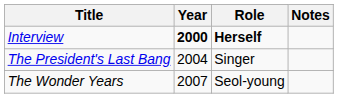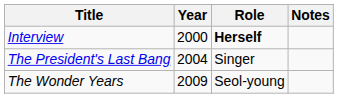Interview | Year: bold -> normal
The Wonder Years | Year: 2007 -> 2009
